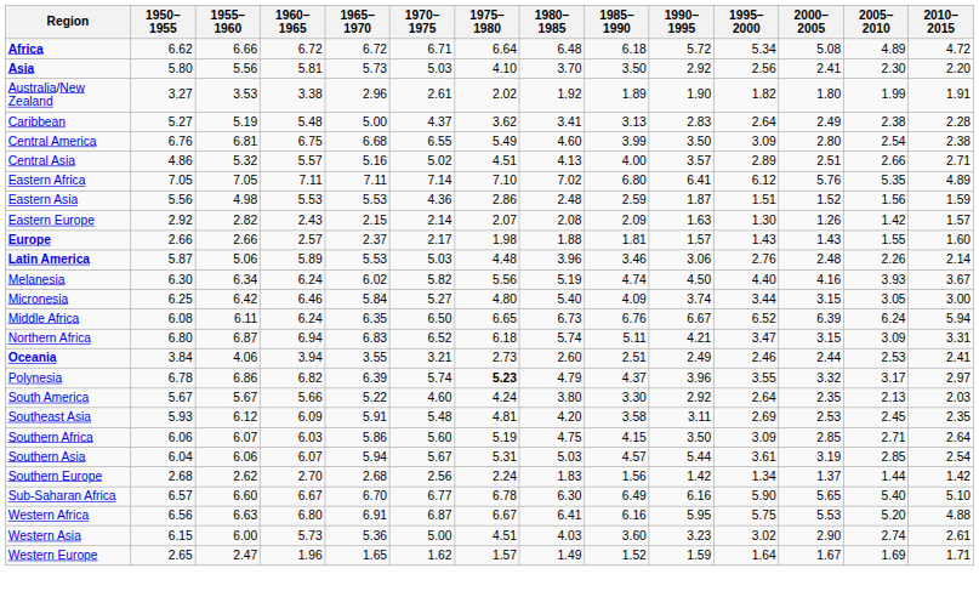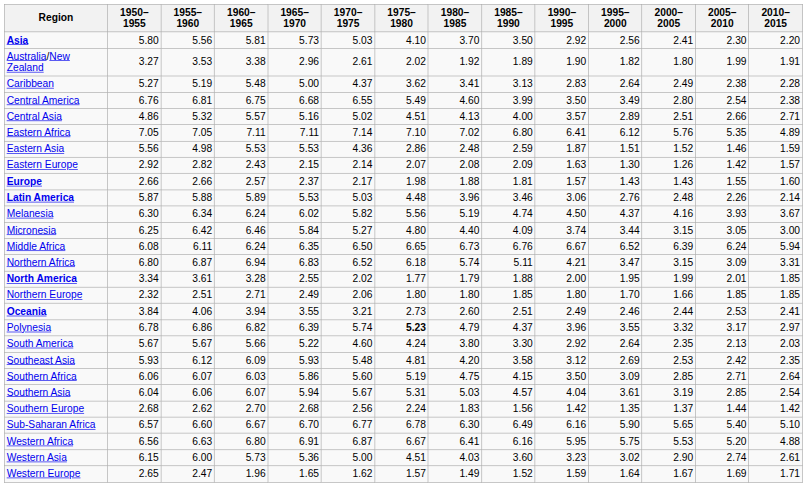- row: Africa | 6.62 | 6.66 | 6.72 | 6.72 | 6.71 | 6.64 | 6.48 | 6.18 | 5.72 | 5.34 | 5.08 | 4.89 | 4.72
Central America | 1995–2000: 3.09 -> 3.49
Eastern Asia | 2005–2010: 1.56 -> 1.46
Latin America | 1955–1960: 5.06 -> 5.88
Melanesia | 1995–2000: 4.40 -> 4.37
Micronesia | 1980–1985: 5.40 -> 4.40
+ row: North America | 3.34 | 3.61 | 3.28 | 2.55 | 2.02 | 1.77 | 1.79 | 1.88 | 2.00 | 1.95 | 1.99 | 2.01 | 1.85
+ row: Northern Europe | 2.32 | 2.51 | 2.71 | 2.49 | 2.06 | 1.80 | 1.80 | 1.85 | 1.80 | 1.70 | 1.66 | 1.85 | 1.85
Southeast Asia | 1965–1970: 5.91 -> 5.93
Southeast Asia | 1990–1995: 3.11 -> 3.12
Southeast Asia | 2005–2010: 2.45 -> 2.42
Southern Asia | 1990–1995: 5.44 -> 4.04
Southern Europe | 1995–2000: 1.34 -> 1.35
